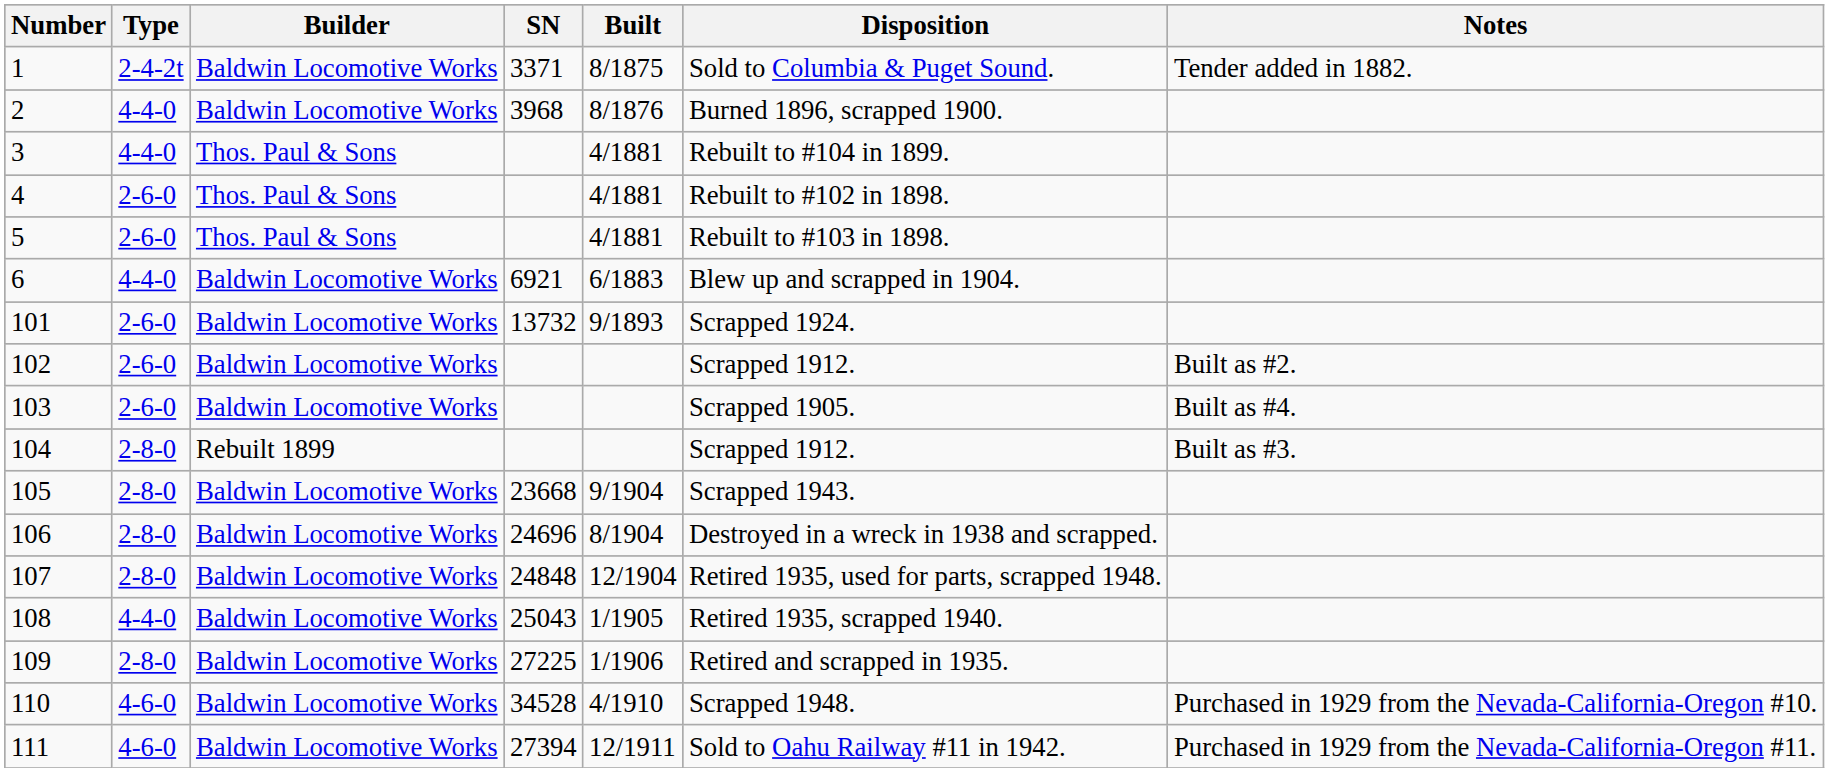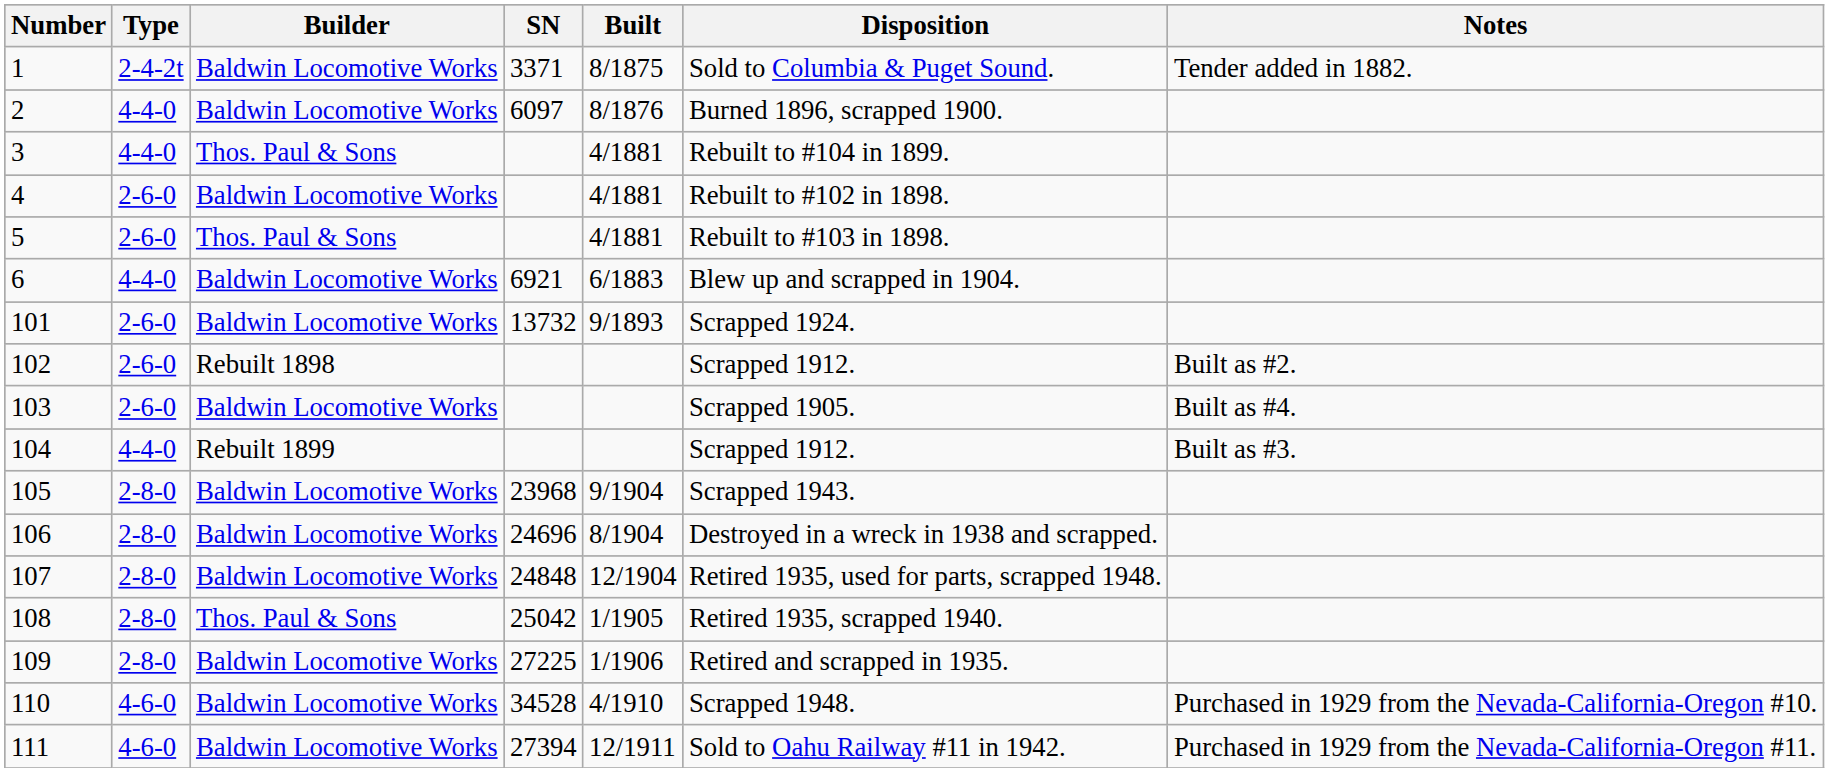2 | SN: 3968 -> 6097
4 | Builder: Thos. Paul & Sons -> Baldwin Locomotive Works
102 | Builder: Baldwin Locomotive Works -> Rebuilt 1898
104 | Type: 2-8-0 -> 4-4-0
105 | SN: 23668 -> 23968
108 | Type: 4-4-0 -> 2-8-0
108 | Builder: Baldwin Locomotive Works -> Thos. Paul & Sons
108 | SN: 25043 -> 25042
